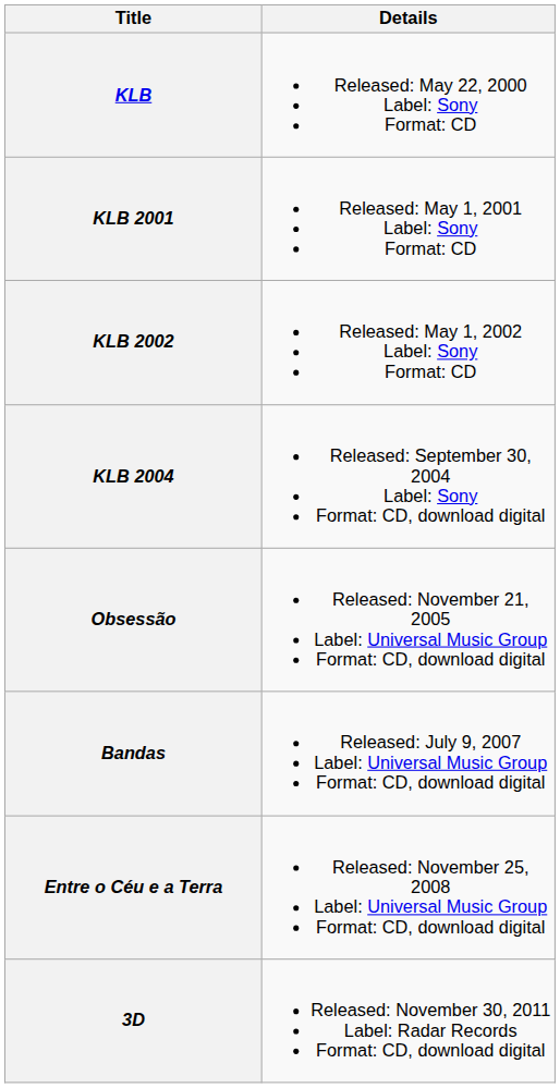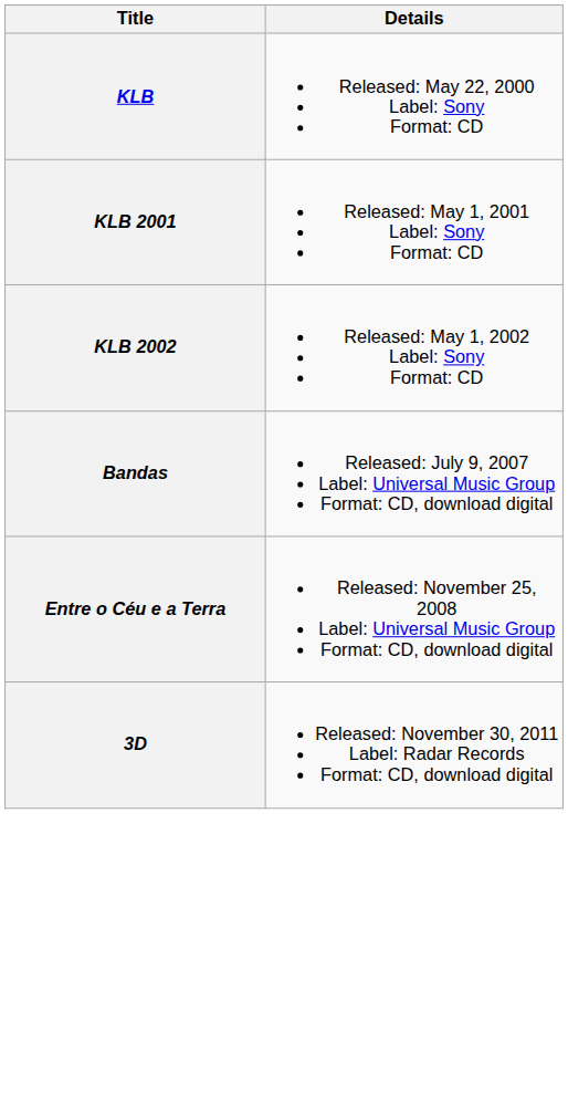- row: KLB 2004 | Released: September 30, 2004 Label: Sony Format: CD, download digital
- row: Obsessão | Released: November 21, 2005 Label: Universal Music Group Format: CD, download digital
